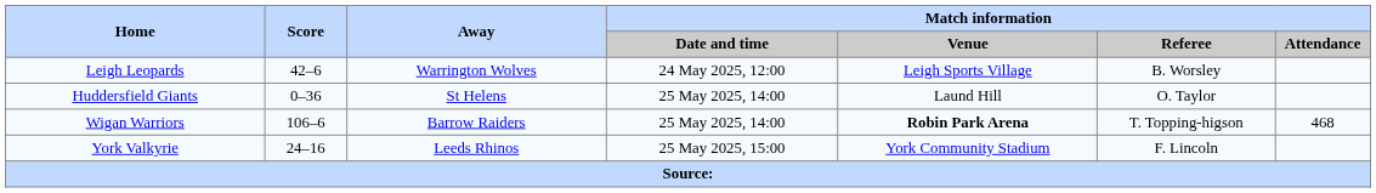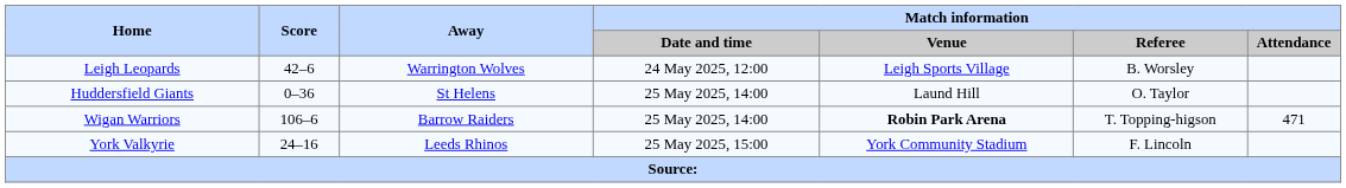Wigan Warriors | Match information / Attendance: 468 -> 471
